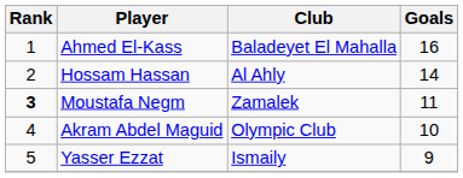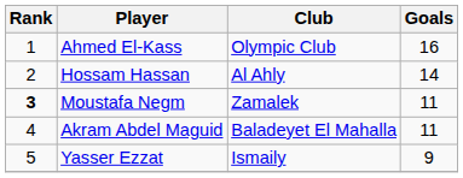Ahmed El-Kass | Club: Baladeyet El Mahalla -> Olympic Club
Akram Abdel Maguid | Club: Olympic Club -> Baladeyet El Mahalla
Akram Abdel Maguid | Goals: 10 -> 11
